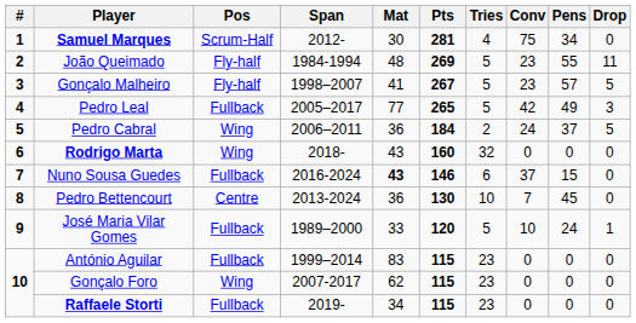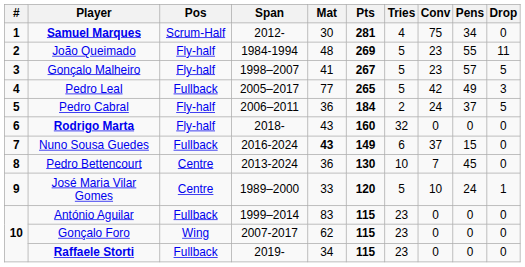Pedro Cabral | Pos: Wing -> Fly-half
Rodrigo Marta | Pos: Wing -> Fly-half
Nuno Sousa Guedes | Pts: 146 -> 149
José Maria Vilar Gomes | Pos: Fullback -> Centre
